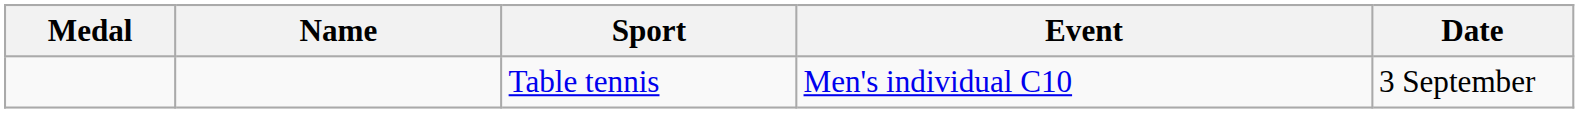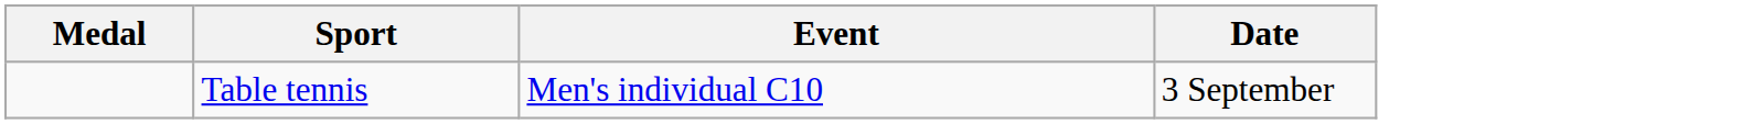- column: Name
